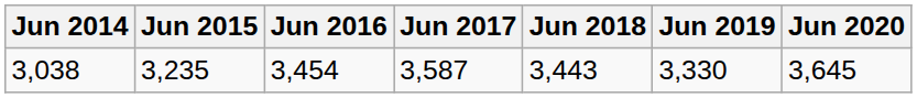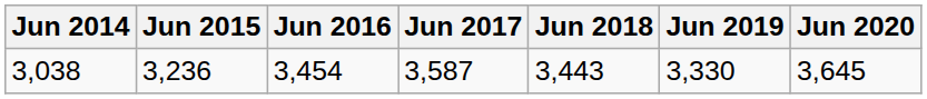3,038 | Jun 2015: 3,235 -> 3,236
